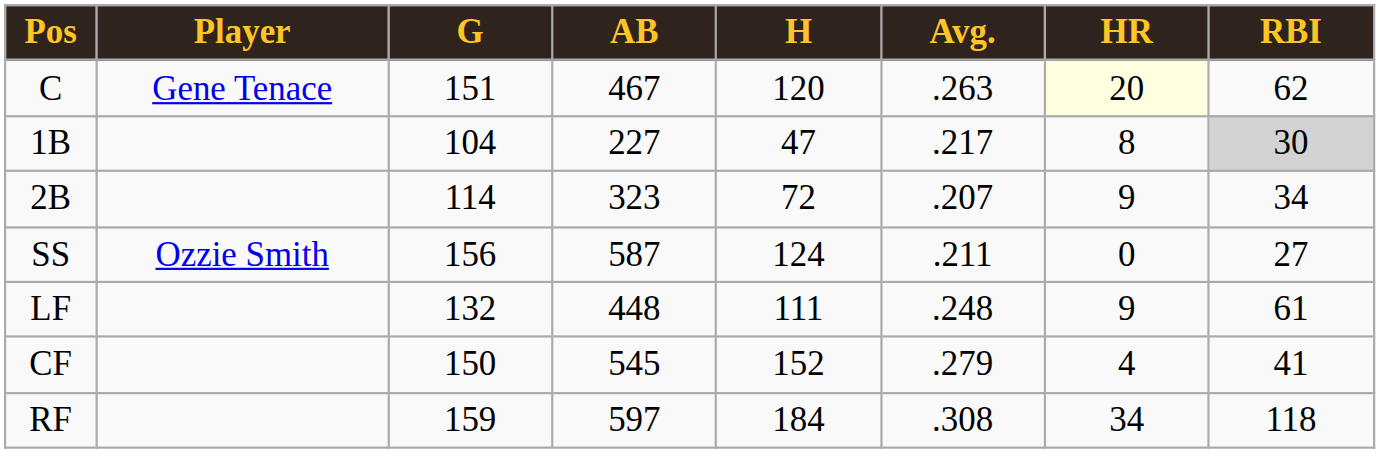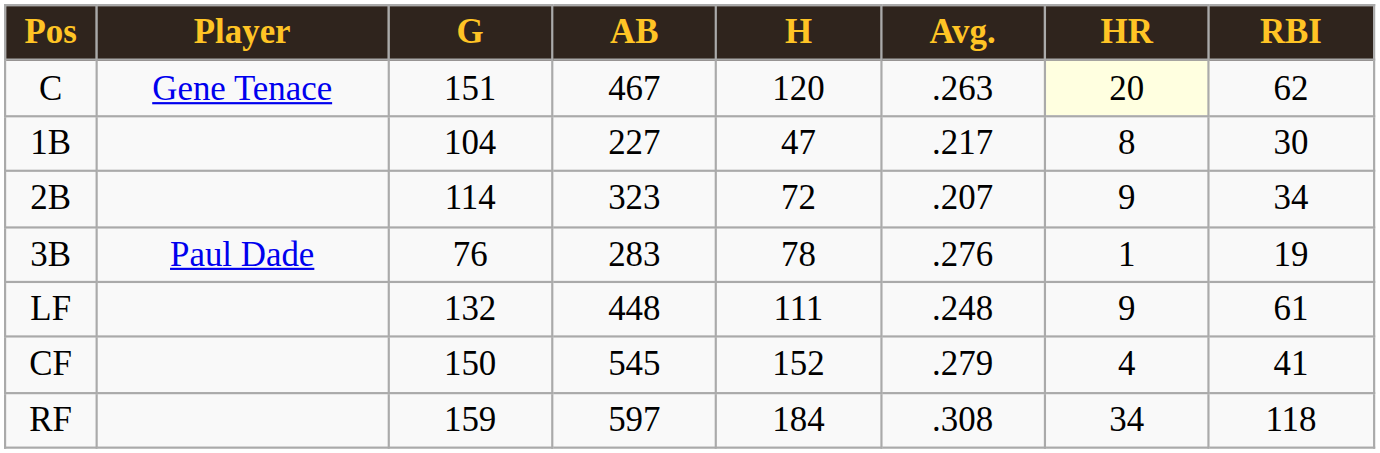1B | RBI: lightgrey background -> no background
- row: SS | Ozzie Smith | 156 | 587 | 124 | .211 | 0 | 27
+ row: 3B | Paul Dade | 76 | 283 | 78 | .276 | 1 | 19
